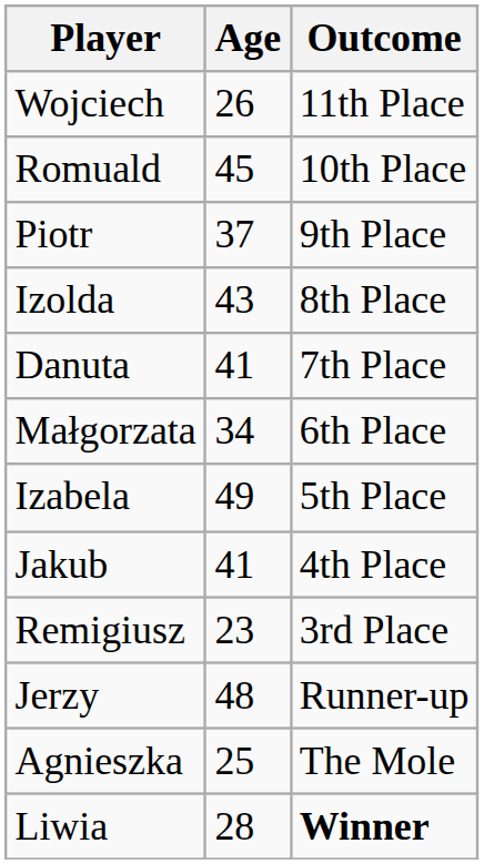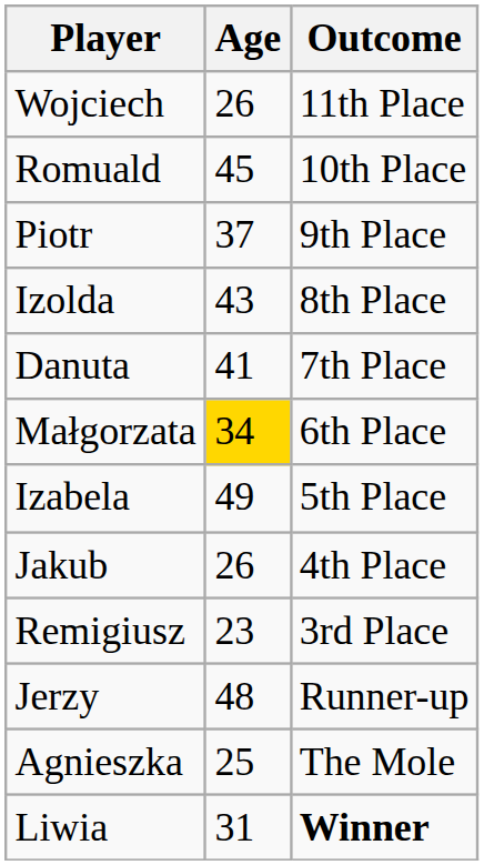Małgorzata | Age: no background -> gold background
Jakub | Age: 41 -> 26
Liwia | Age: 28 -> 31
